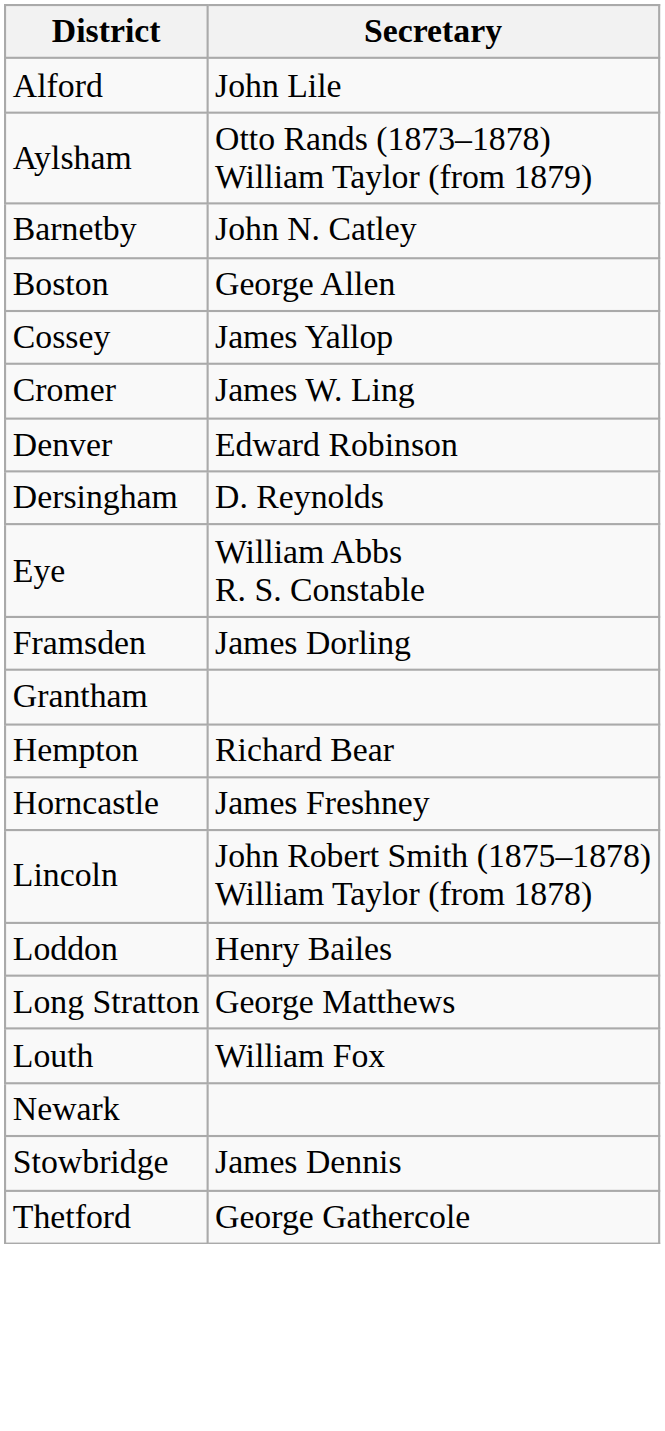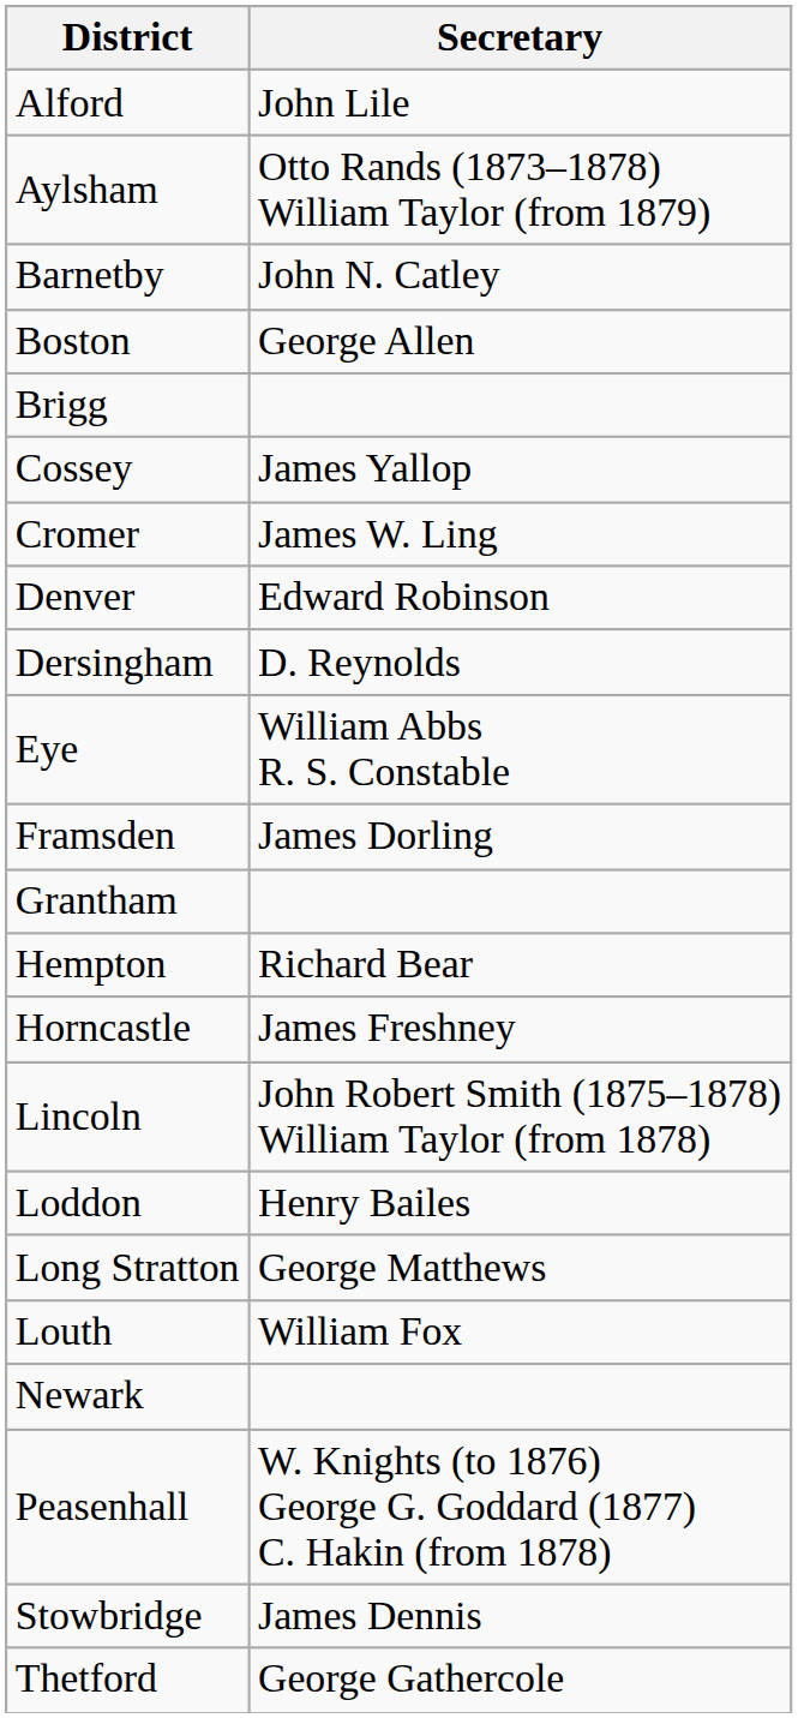+ row: Brigg
+ row: Peasenhall | W. Knights (to 1876) George G. Goddard (1877) C. Hakin (from 1878)
